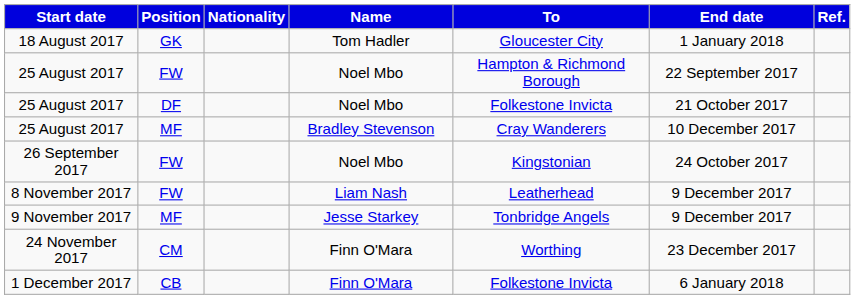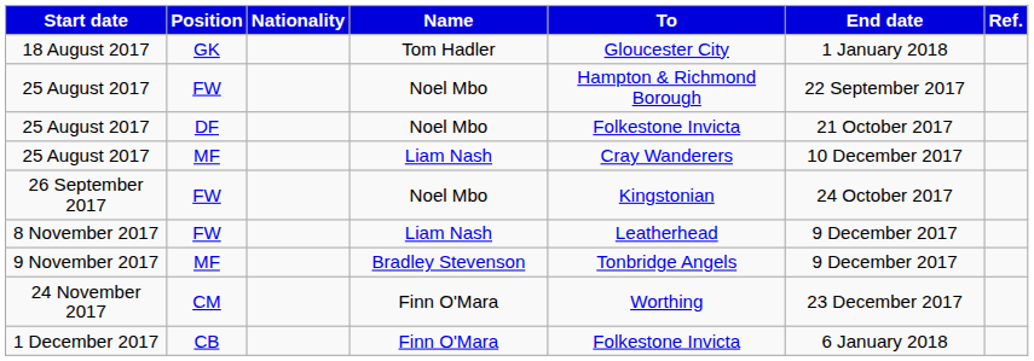25 August 2017 / MF | Name: Bradley Stevenson -> Liam Nash
9 November 2017 | Name: Jesse Starkey -> Bradley Stevenson
